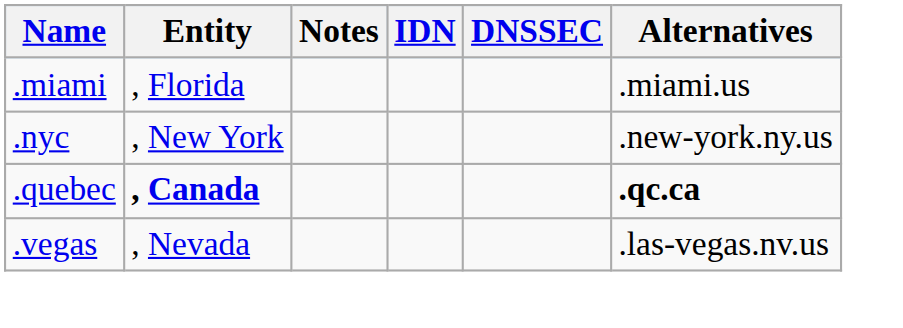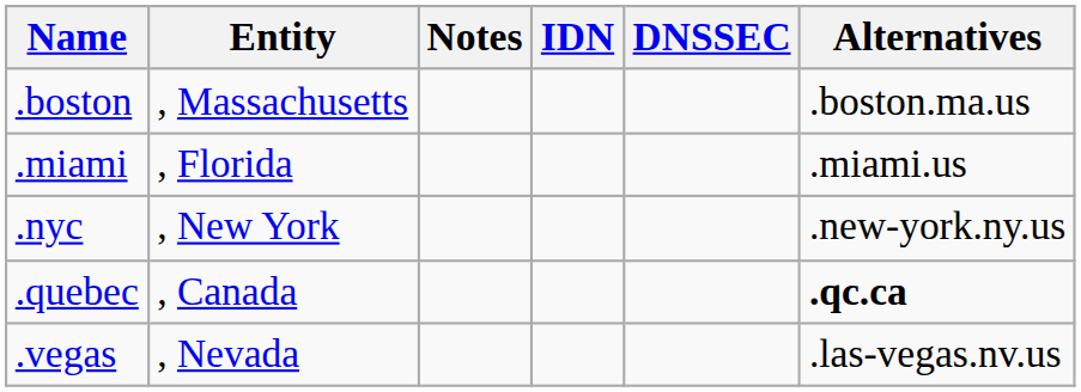+ row: .boston | , Massachusetts | .boston.ma.us
.quebec | Entity: bold -> normal
